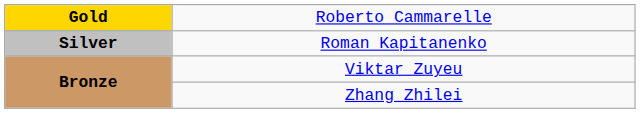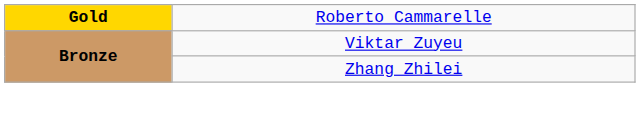- row: Silver | Roman Kapitanenko
